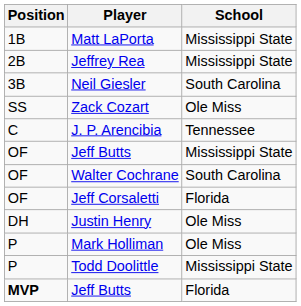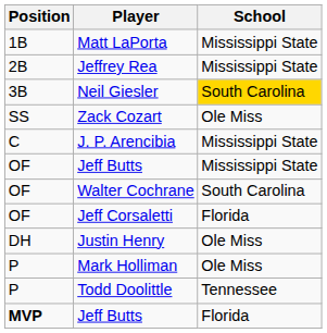Neil Giesler | School: no background -> gold background
J. P. Arencibia | School: Tennessee -> Mississippi State
Todd Doolittle | School: Mississippi State -> Tennessee
